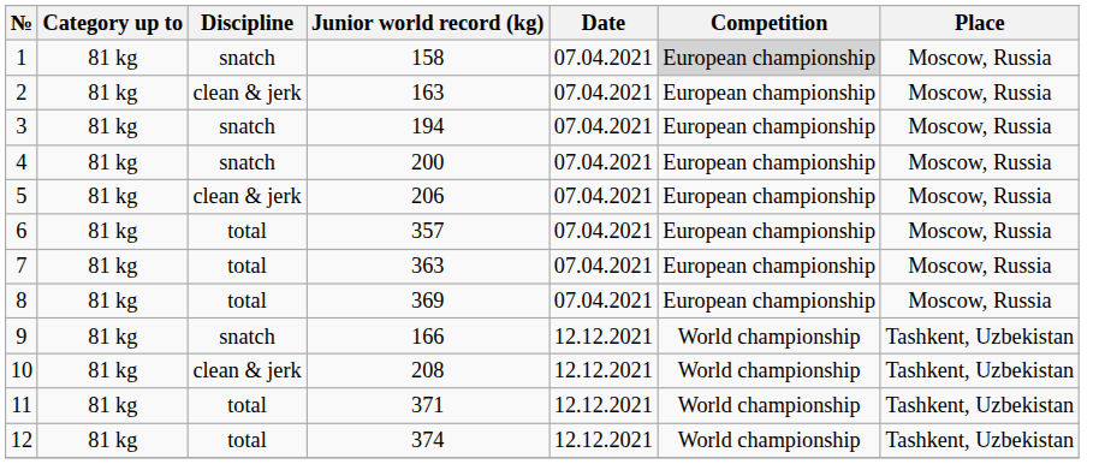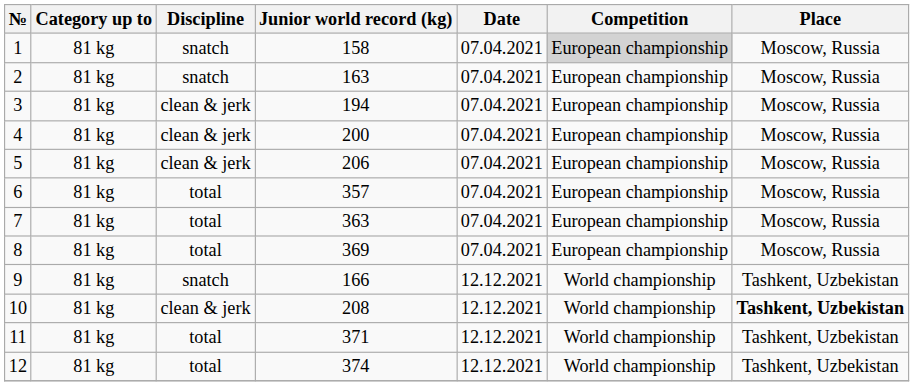2 | Discipline: clean & jerk -> snatch
3 | Discipline: snatch -> clean & jerk
4 | Discipline: snatch -> clean & jerk
10 | Place: normal -> bold
